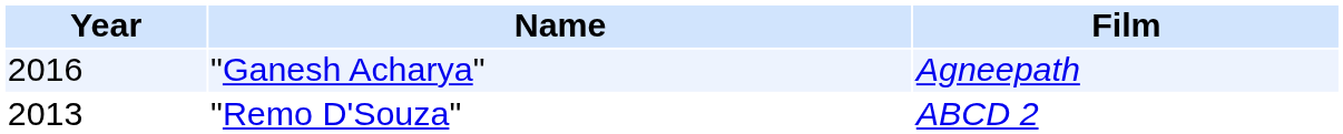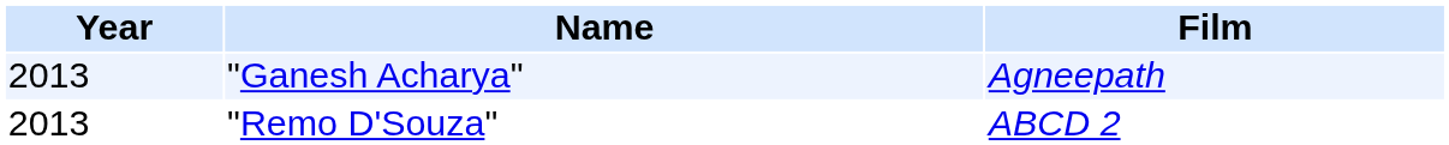"Ganesh Acharya" | Year: 2016 -> 2013
